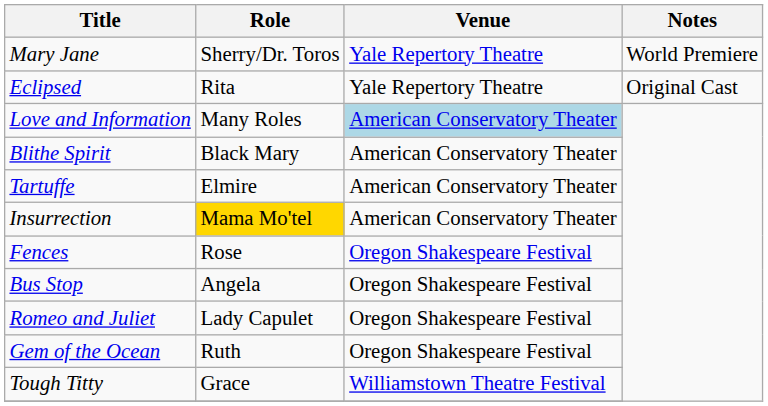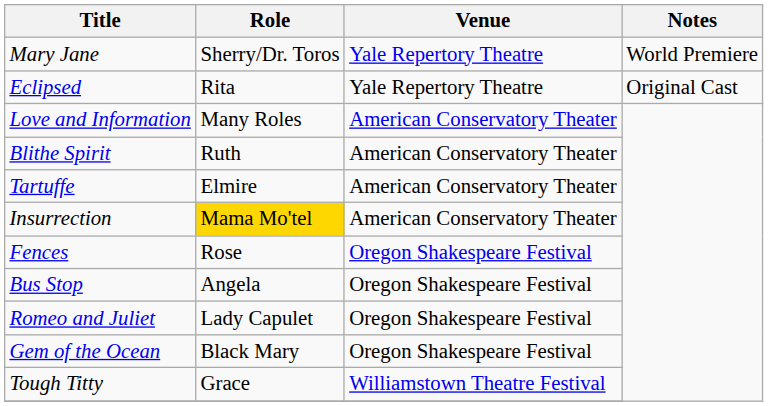Love and Information | Venue: lightblue background -> no background
Blithe Spirit | Role: Black Mary -> Ruth
Gem of the Ocean | Role: Ruth -> Black Mary
